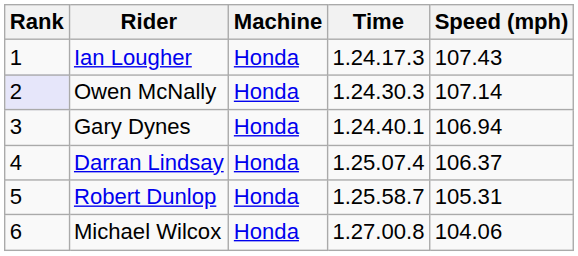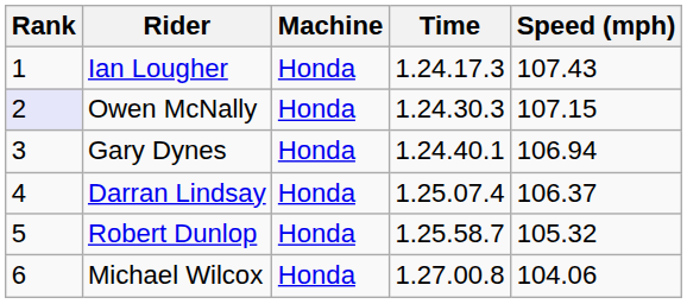Owen McNally | Speed (mph): 107.14 -> 107.15
Robert Dunlop | Speed (mph): 105.31 -> 105.32
